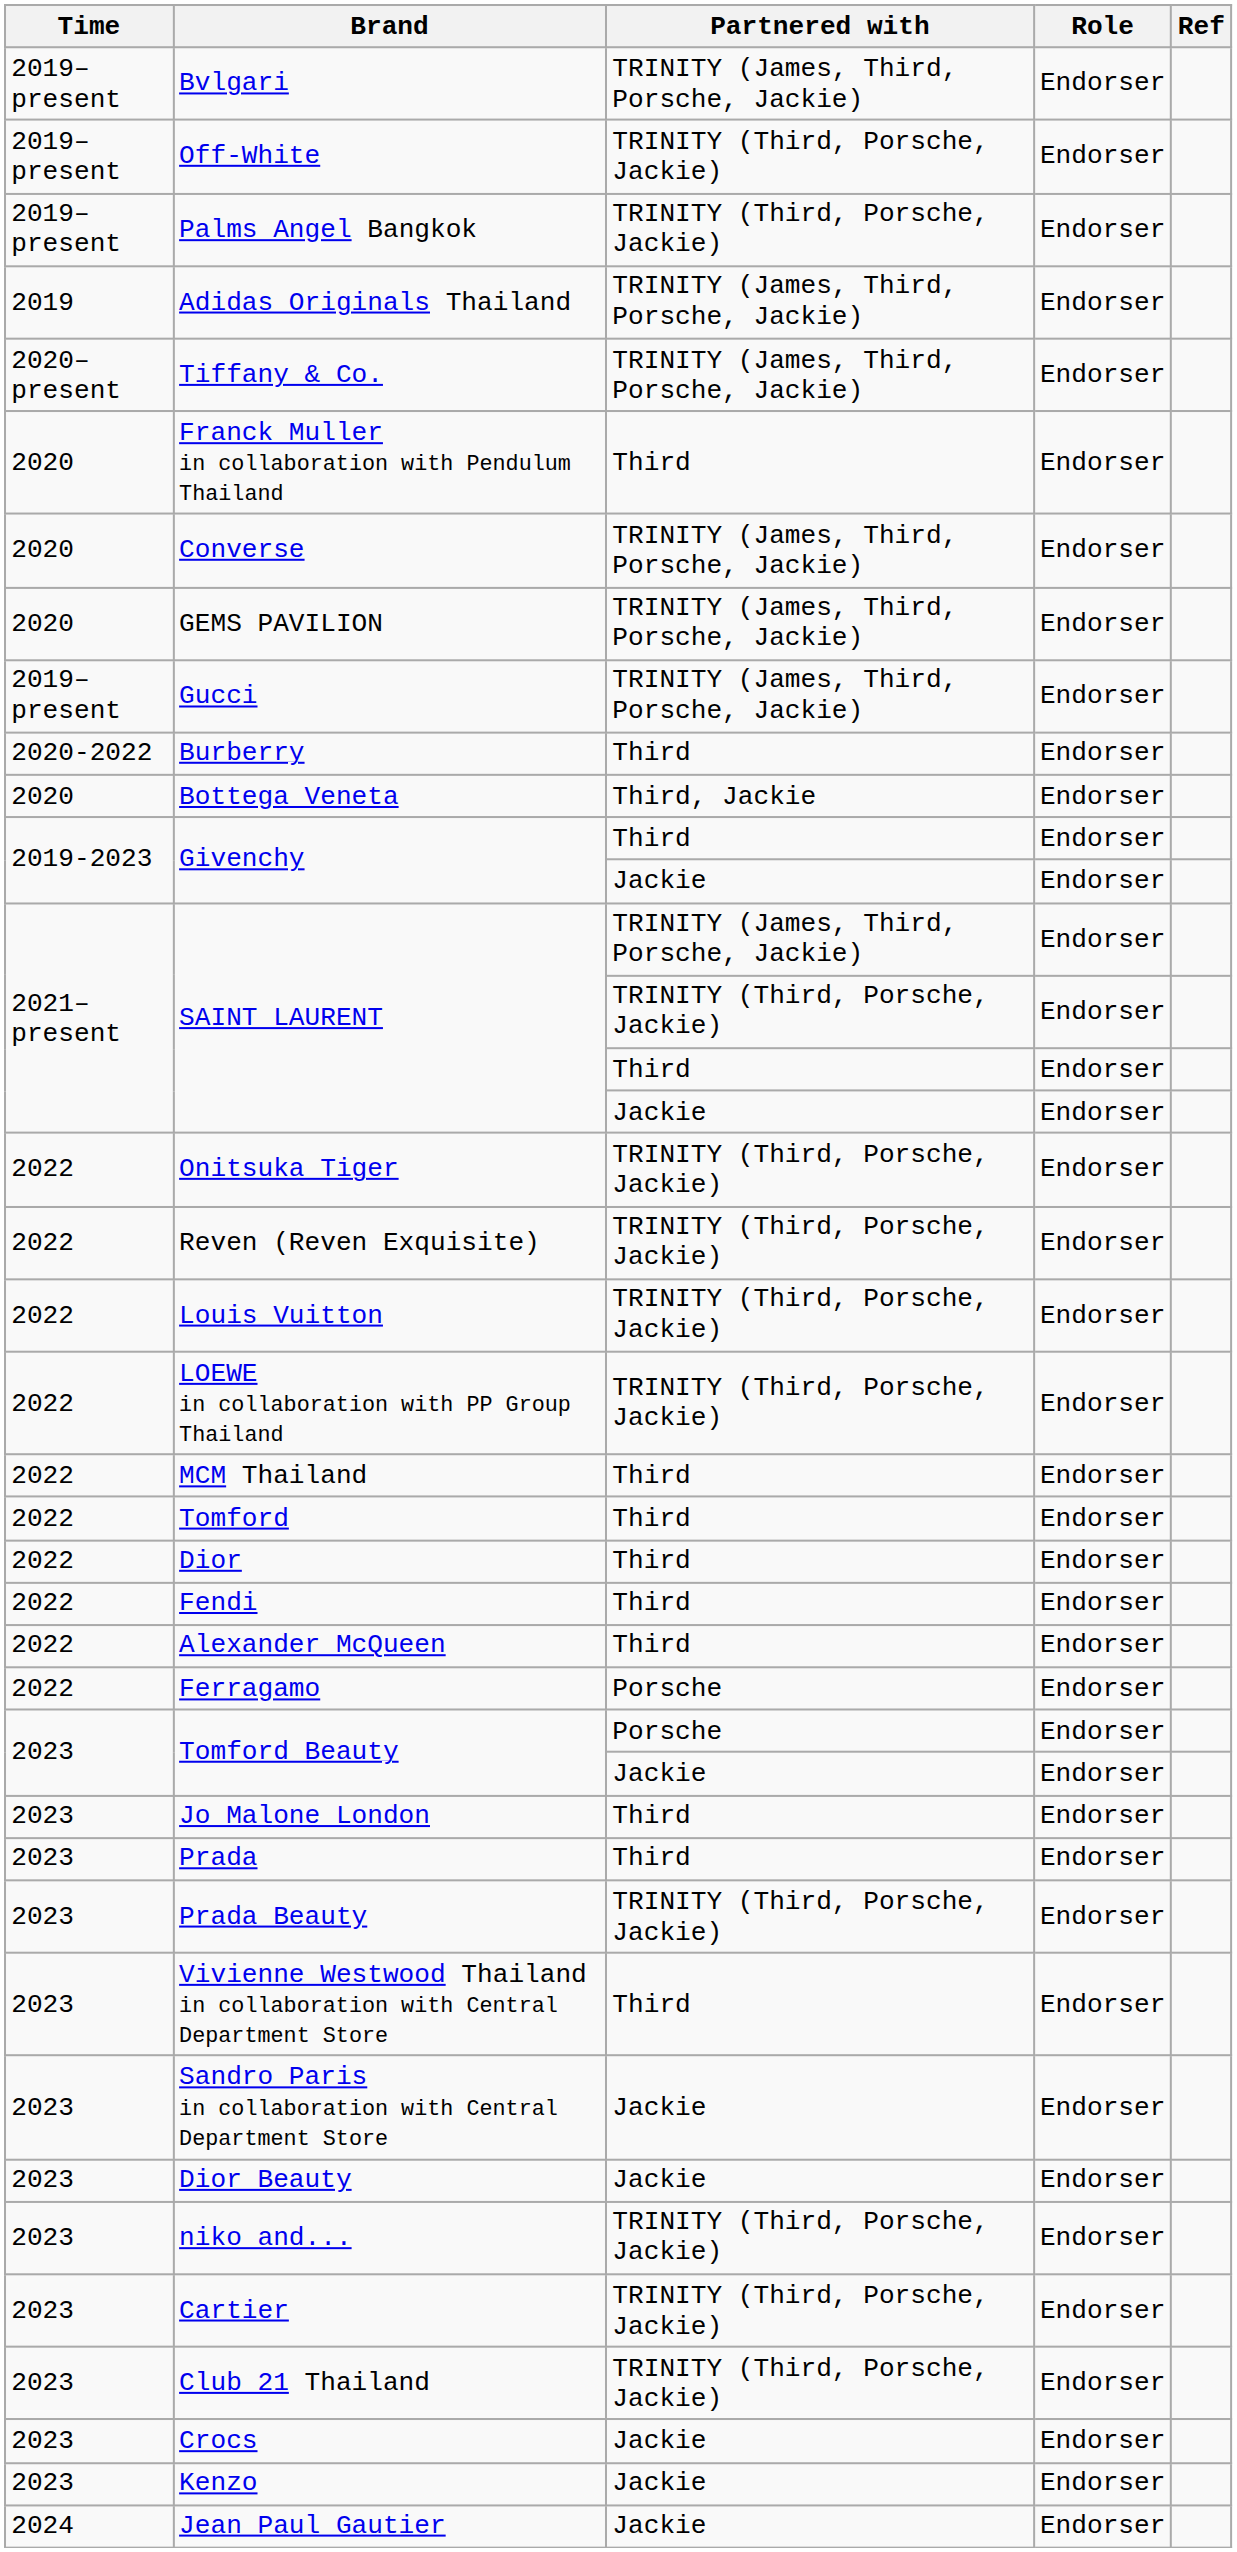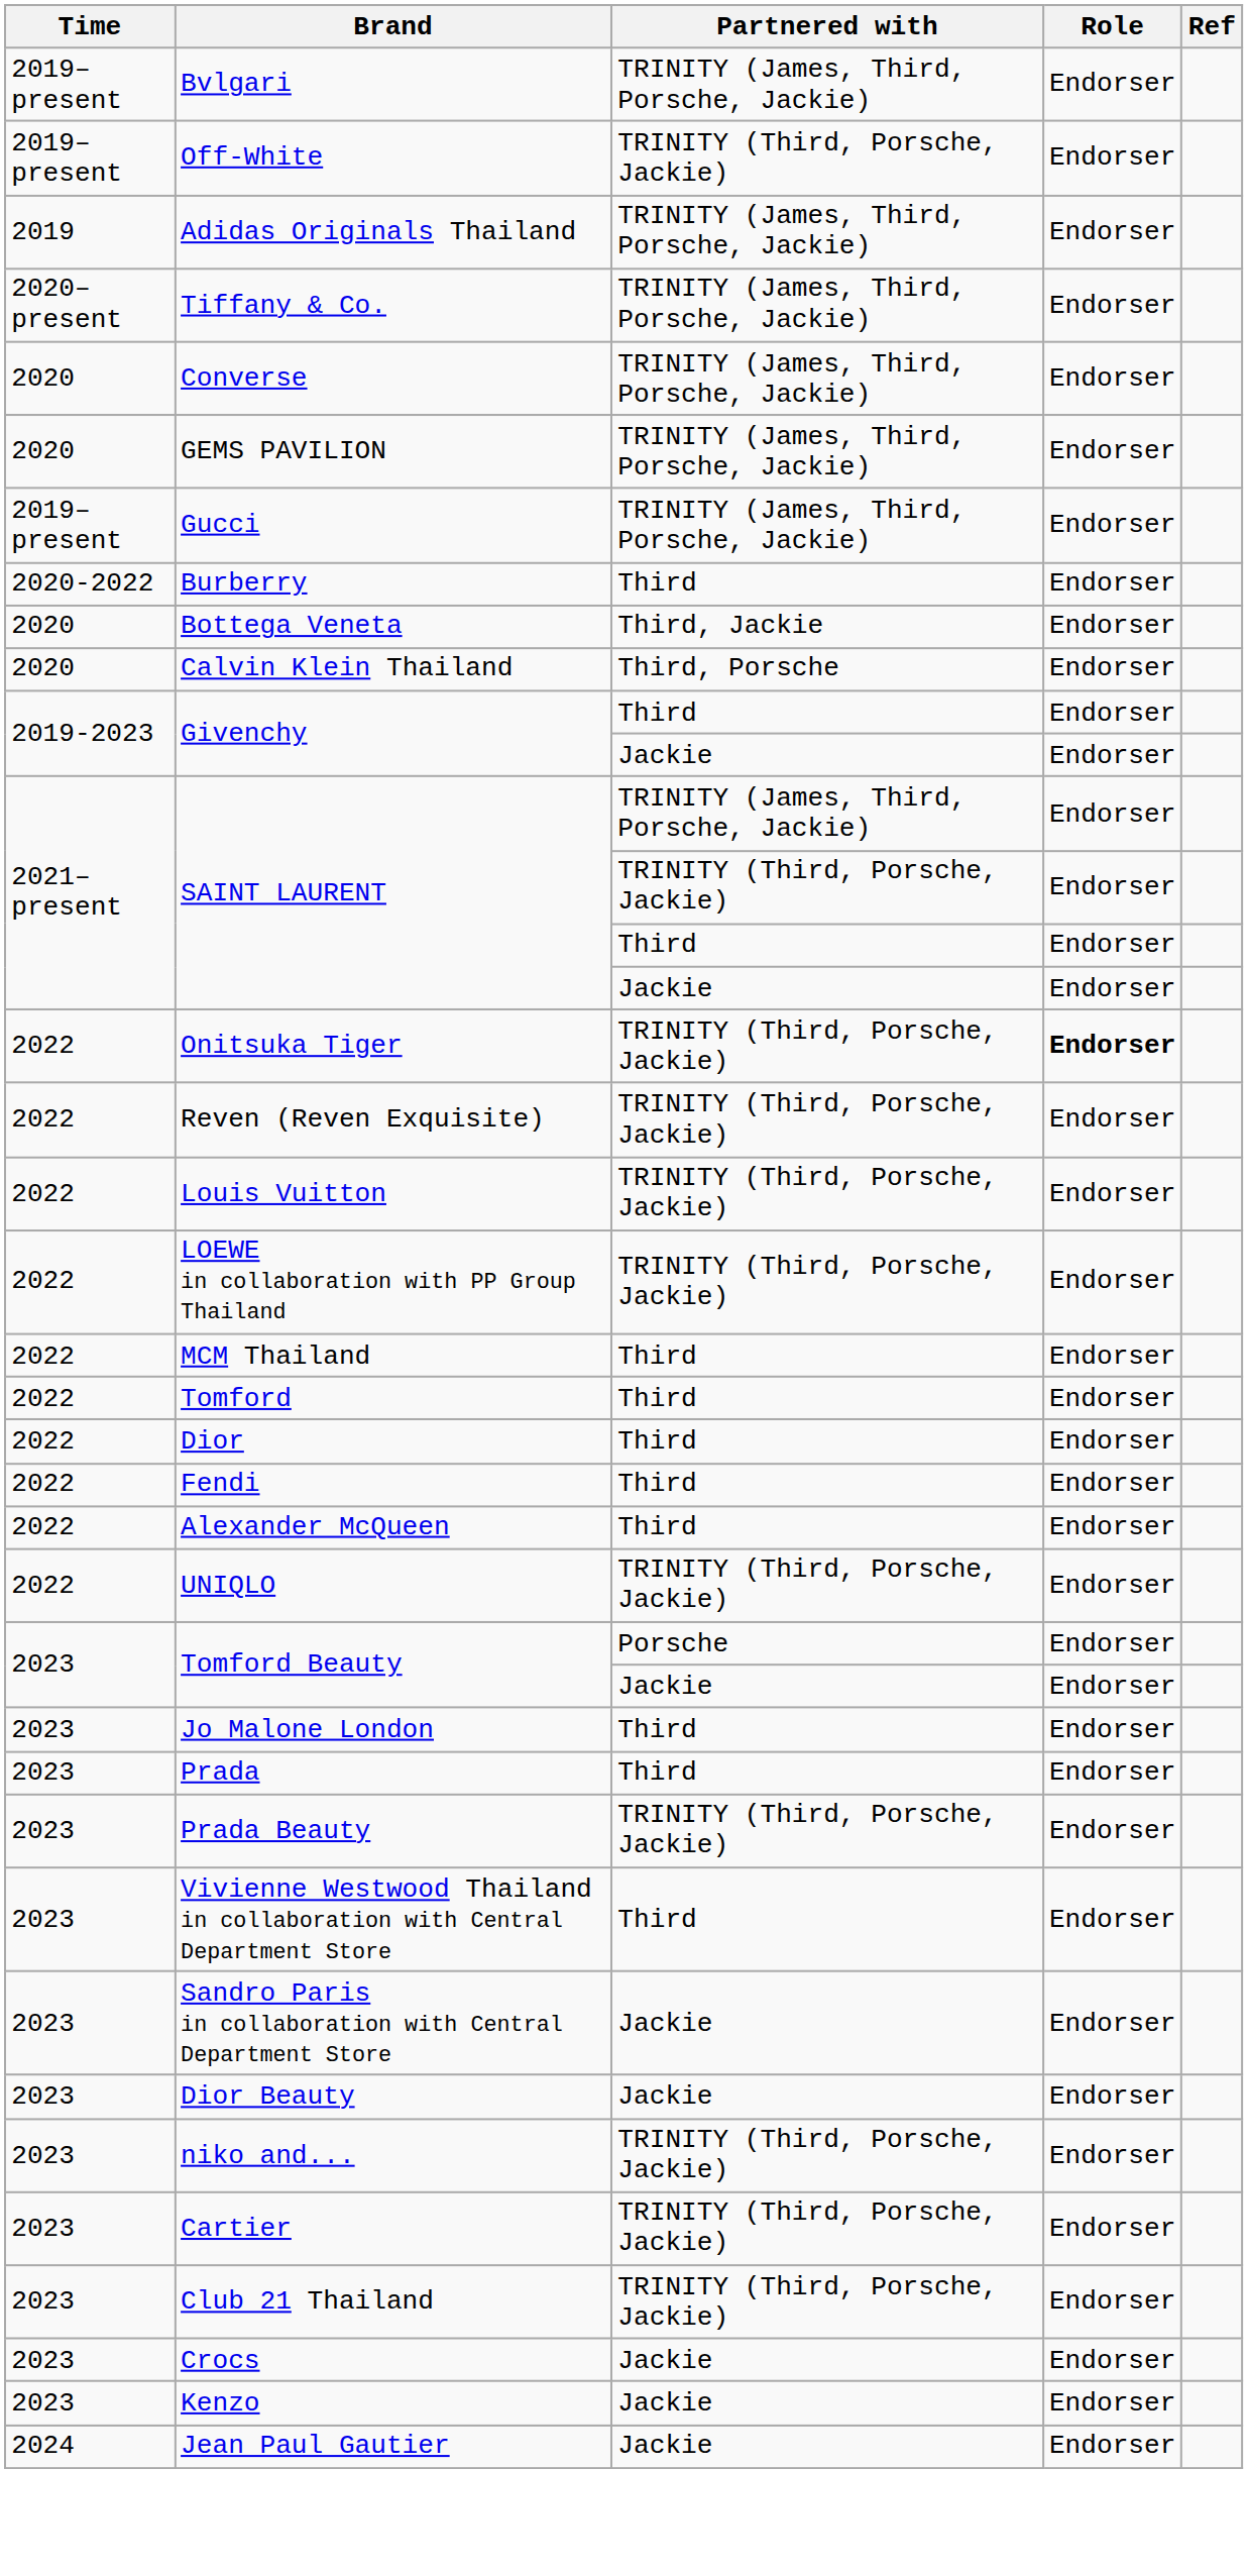- row: 2019–present | Palms Angel Bangkok | TRINITY (Third, Porsche, Jackie) | Endorser
- row: 2020 | Franck Muller in collaboration with Pendulum Thailand | Third | Endorser
+ row: 2020 | Calvin Klein Thailand | Third, Porsche | Endorser
Onitsuka Tiger | Role: normal -> bold
- row: 2022 | Ferragamo | Porsche | Endorser
+ row: 2022 | UNIQLO | TRINITY (Third, Porsche, Jackie) | Endorser
